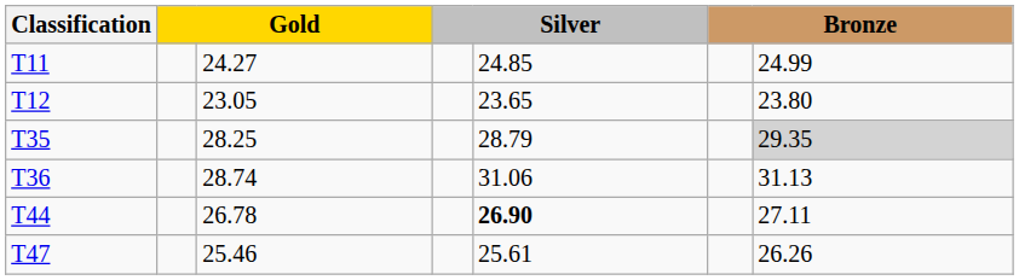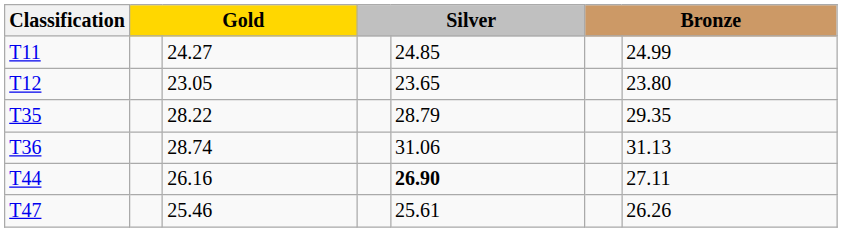T35 | column 3: 28.25 -> 28.22
T35 | column 7: lightgrey background -> no background
T44 | column 3: 26.78 -> 26.16
